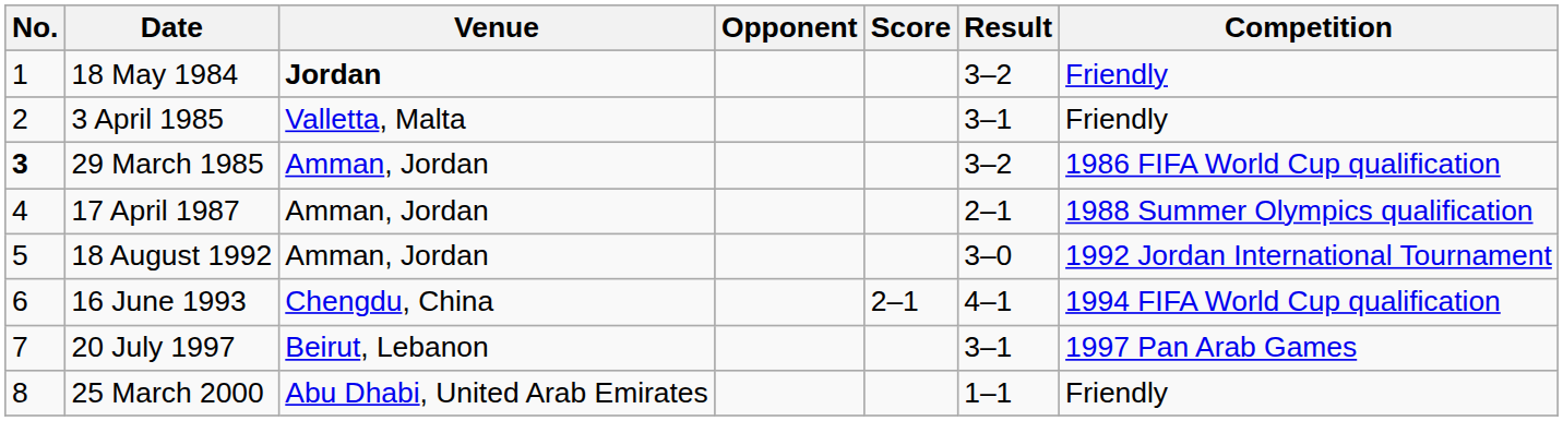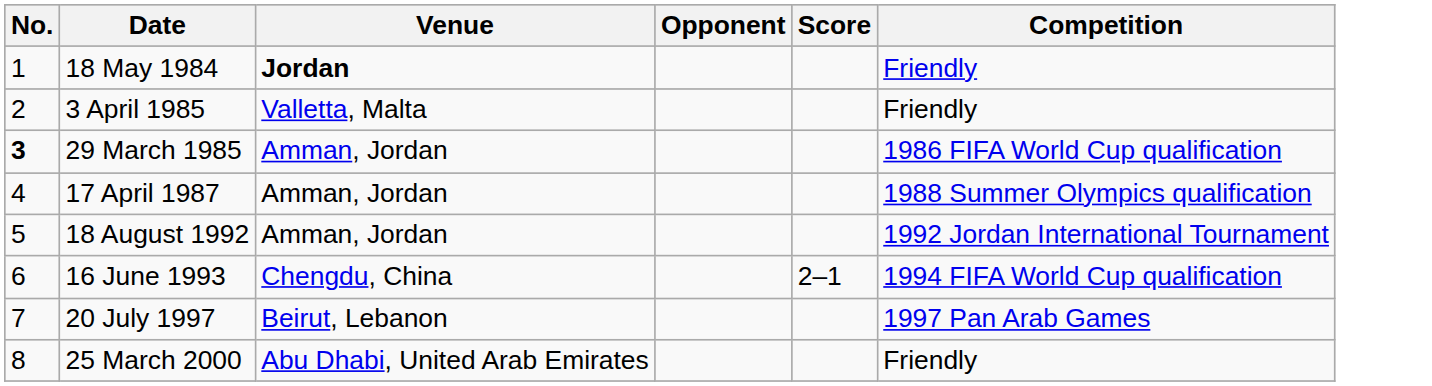- column: Result | 3–2 | 3–1 | 3–2 | 2–1 | 3–0 | 4–1 | 3–1 | 1–1
